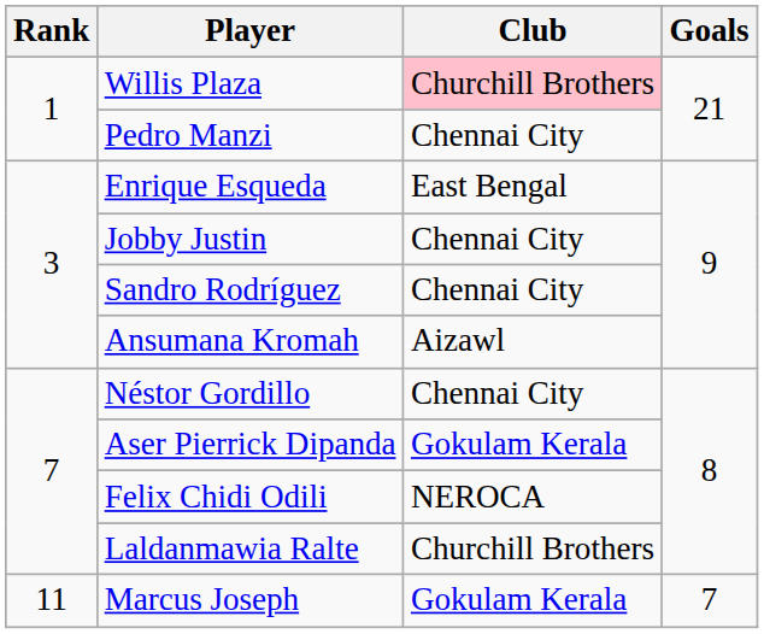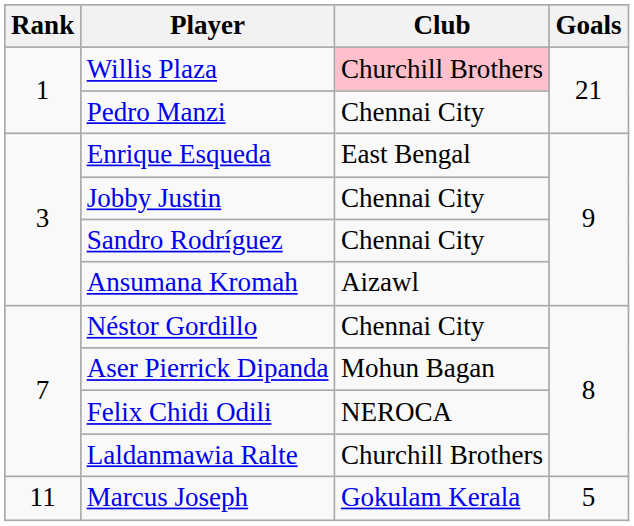Aser Pierrick Dipanda | Club: Gokulam Kerala -> Mohun Bagan
Marcus Joseph | Goals: 7 -> 5
